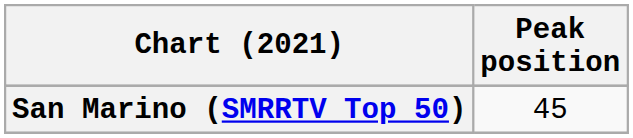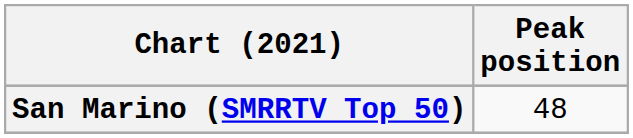San Marino (SMRRTV Top 50) | Peak position: 45 -> 48
